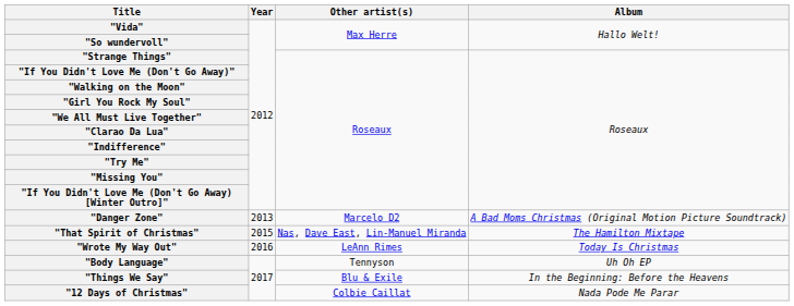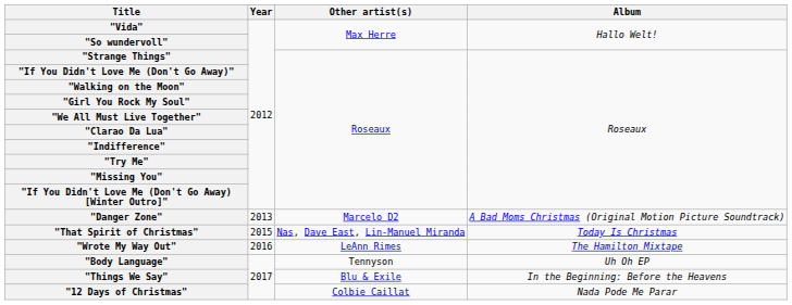"That Spirit of Christmas" | Album: The Hamilton Mixtape -> Today Is Christmas
"Wrote My Way Out" | Album: Today Is Christmas -> The Hamilton Mixtape
